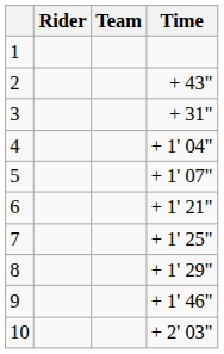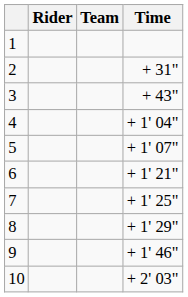2 | Time: + 43" -> + 31"
3 | Time: + 31" -> + 43"
